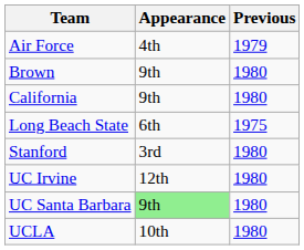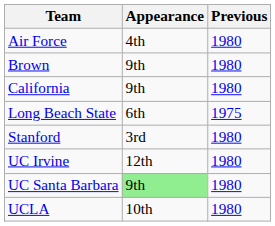Air Force | Previous: 1979 -> 1980
